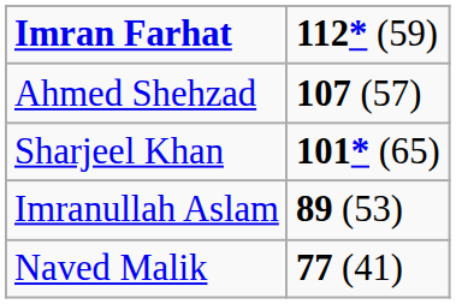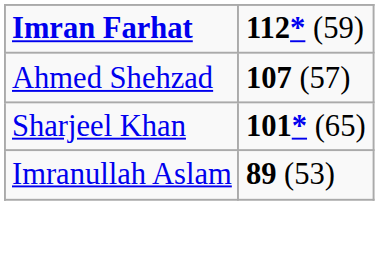- row: Naved Malik | 77 (41)
